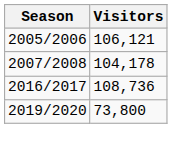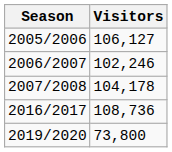2005/2006 | Visitors: 106,121 -> 106,127
+ row: 2006/2007 | 102,246
